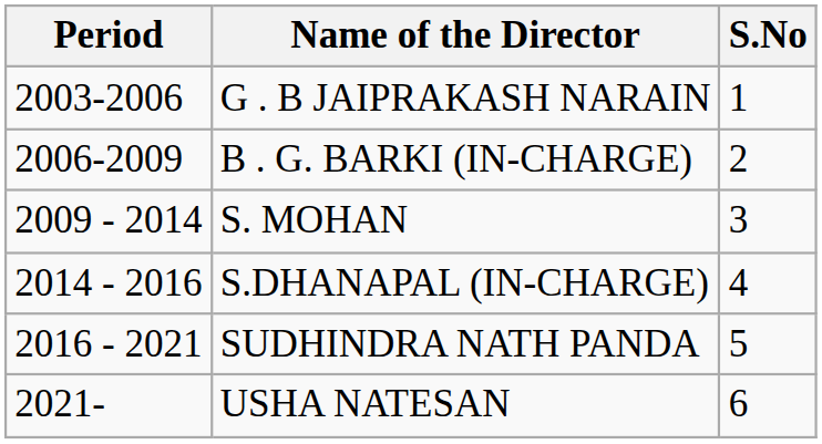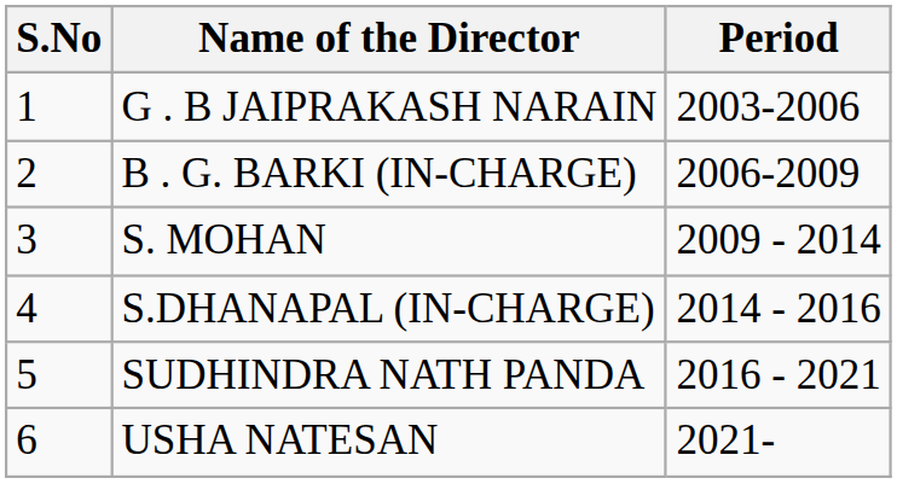columns swapped: S.No <-> Period
